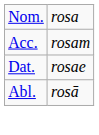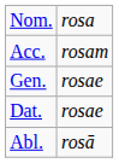+ row: Gen. | rosae
